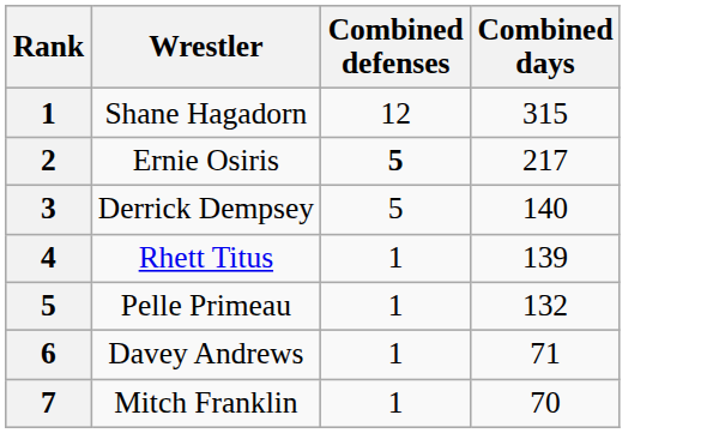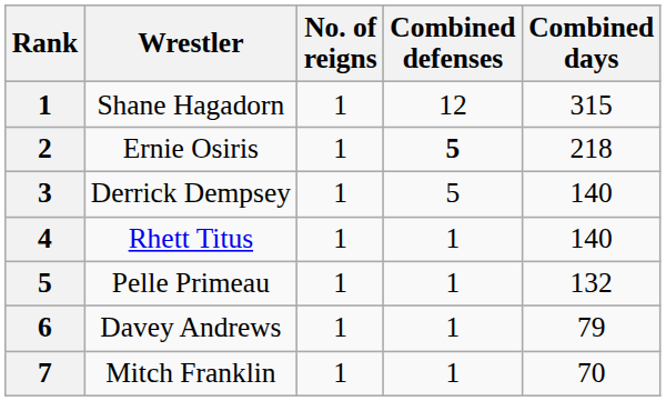+ column: No. of reigns | 1 | 1 | 1 | 1 | 1 | 1 | 1
Ernie Osiris | Combined days: 217 -> 218
Rhett Titus | Combined days: 139 -> 140
Davey Andrews | Combined days: 71 -> 79
